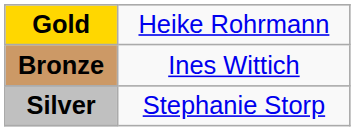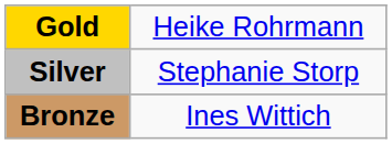rows swapped: Silver <-> Bronze
